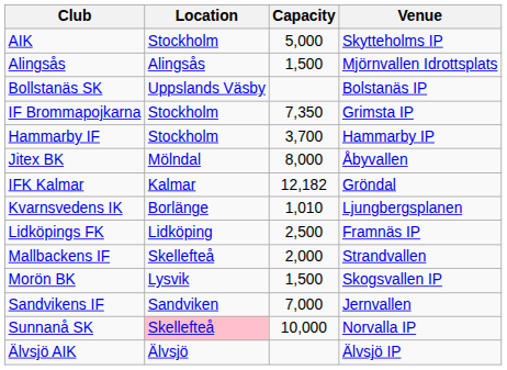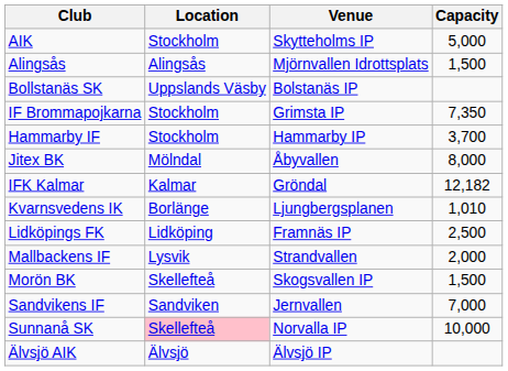columns swapped: Venue <-> Capacity
Mallbackens IF | Location: Skellefteå -> Lysvik
Morön BK | Location: Lysvik -> Skellefteå
